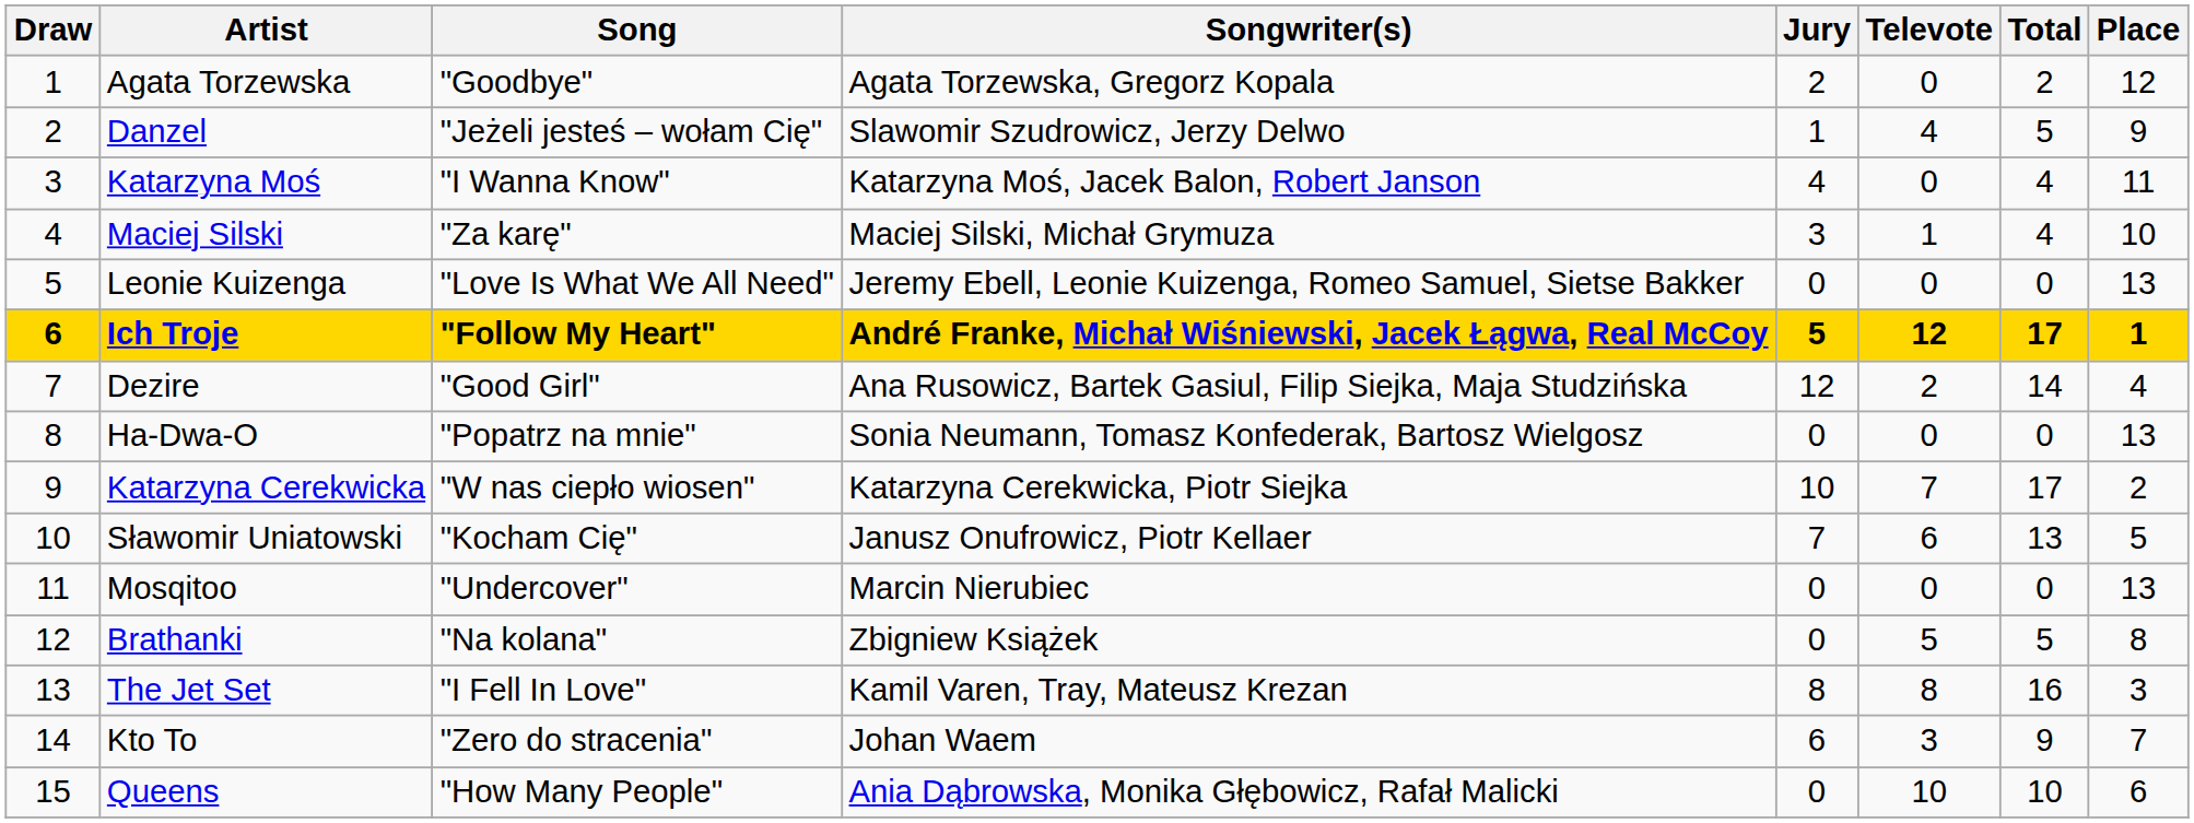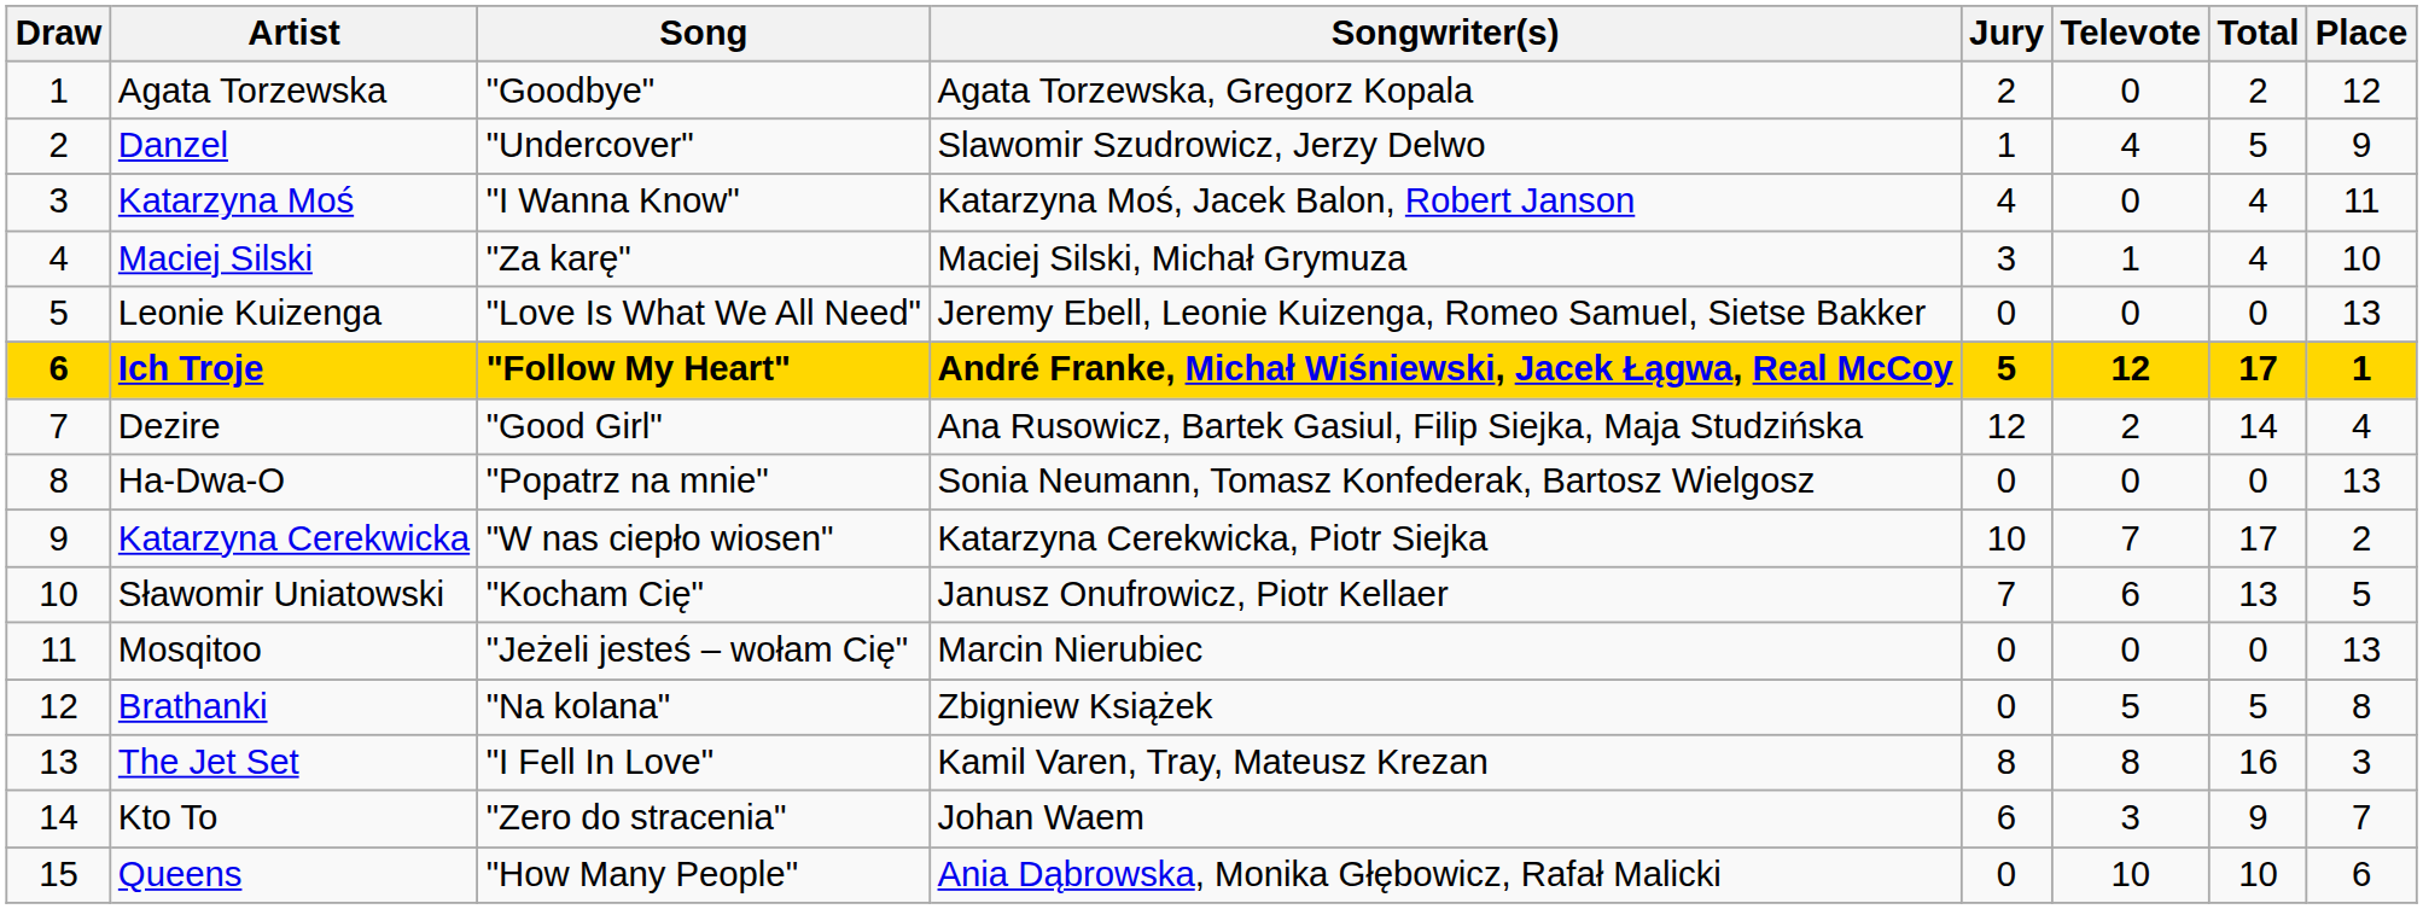Danzel | Song: "Jeżeli jesteś – wołam Cię" -> "Undercover"
Mosqitoo | Song: "Undercover" -> "Jeżeli jesteś – wołam Cię"
